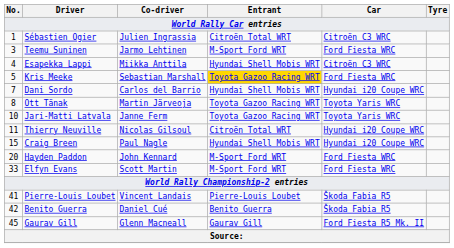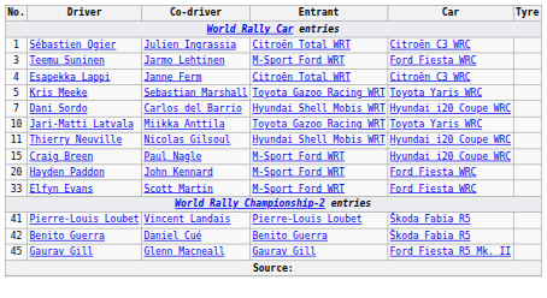Esapekka Lappi | Co-driver: Miikka Anttila -> Janne Ferm
Esapekka Lappi | Entrant: Hyundai Shell Mobis WRT -> Citroën Total WRT
Kris Meeke | Entrant: gold background -> no background
Kris Meeke | Car: Ford Fiesta WRC -> Toyota Yaris WRC
- row: 8 | Ott Tänak | Martin Järveoja | Toyota Gazoo Racing WRT | Toyota Yaris WRC
Jari-Matti Latvala | Co-driver: Janne Ferm -> Miikka Anttila
Thierry Neuville | Entrant: Citroën Total WRT -> Hyundai Shell Mobis WRT
Craig Breen | Entrant: Hyundai Shell Mobis WRT -> M-Sport Ford WRT
